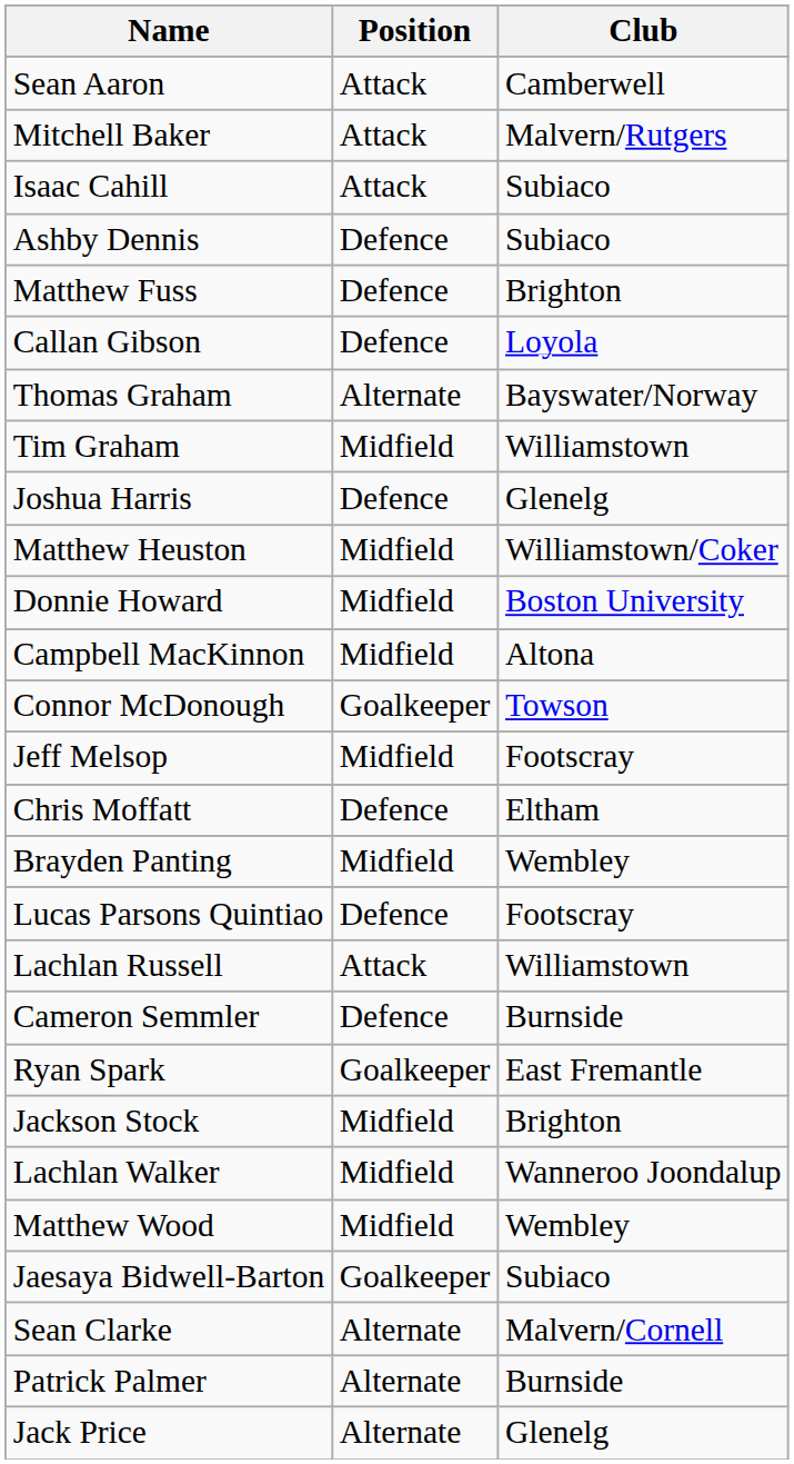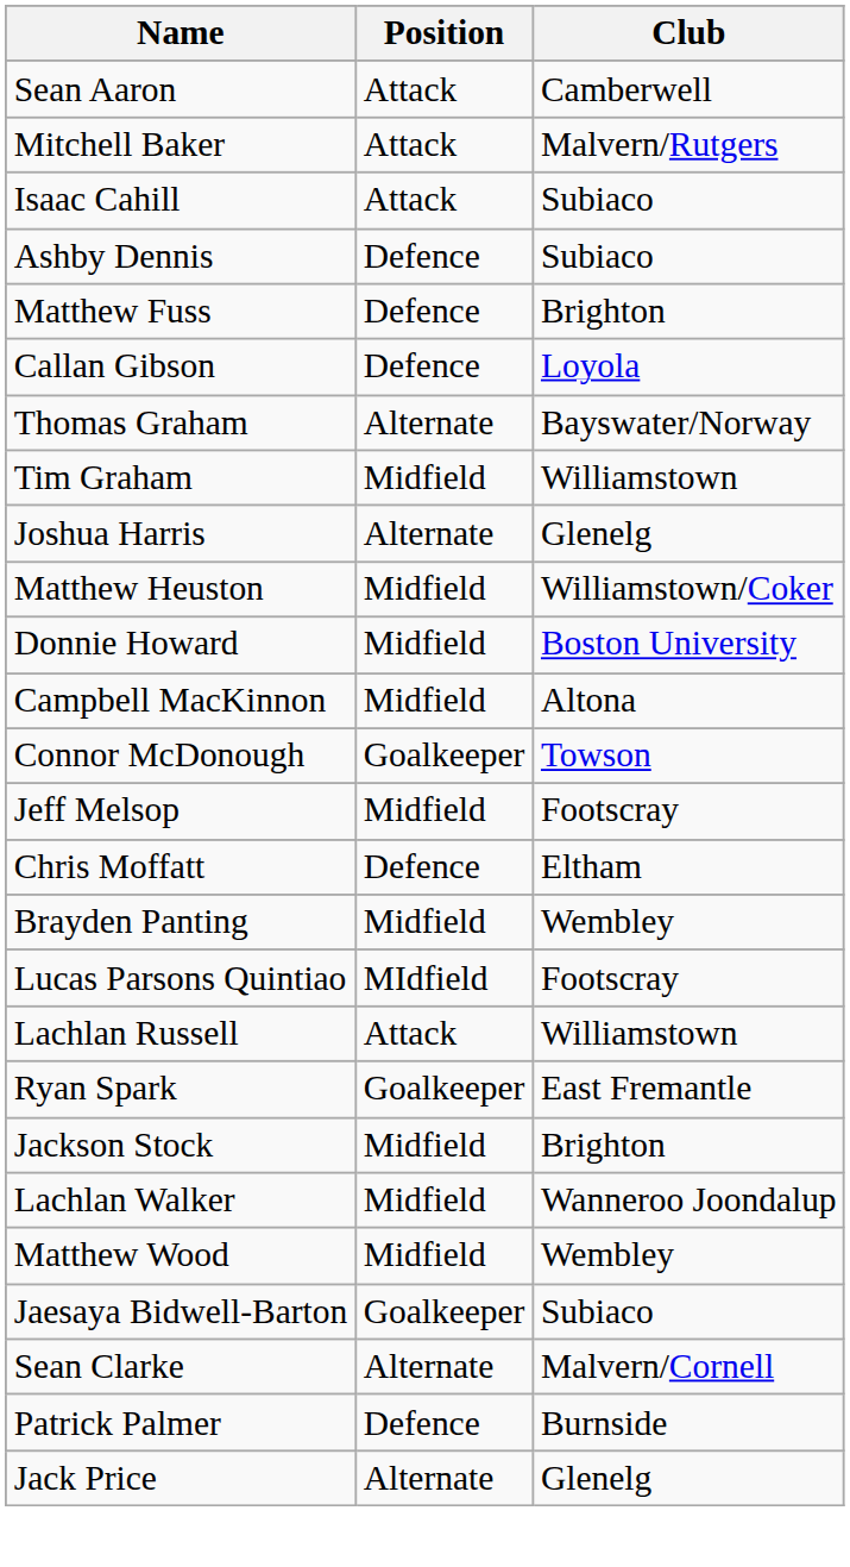Joshua Harris | Position: Defence -> Alternate
Lucas Parsons Quintiao | Position: Defence -> MIdfield
- row: Cameron Semmler | Defence | Burnside
Patrick Palmer | Position: Alternate -> Defence
